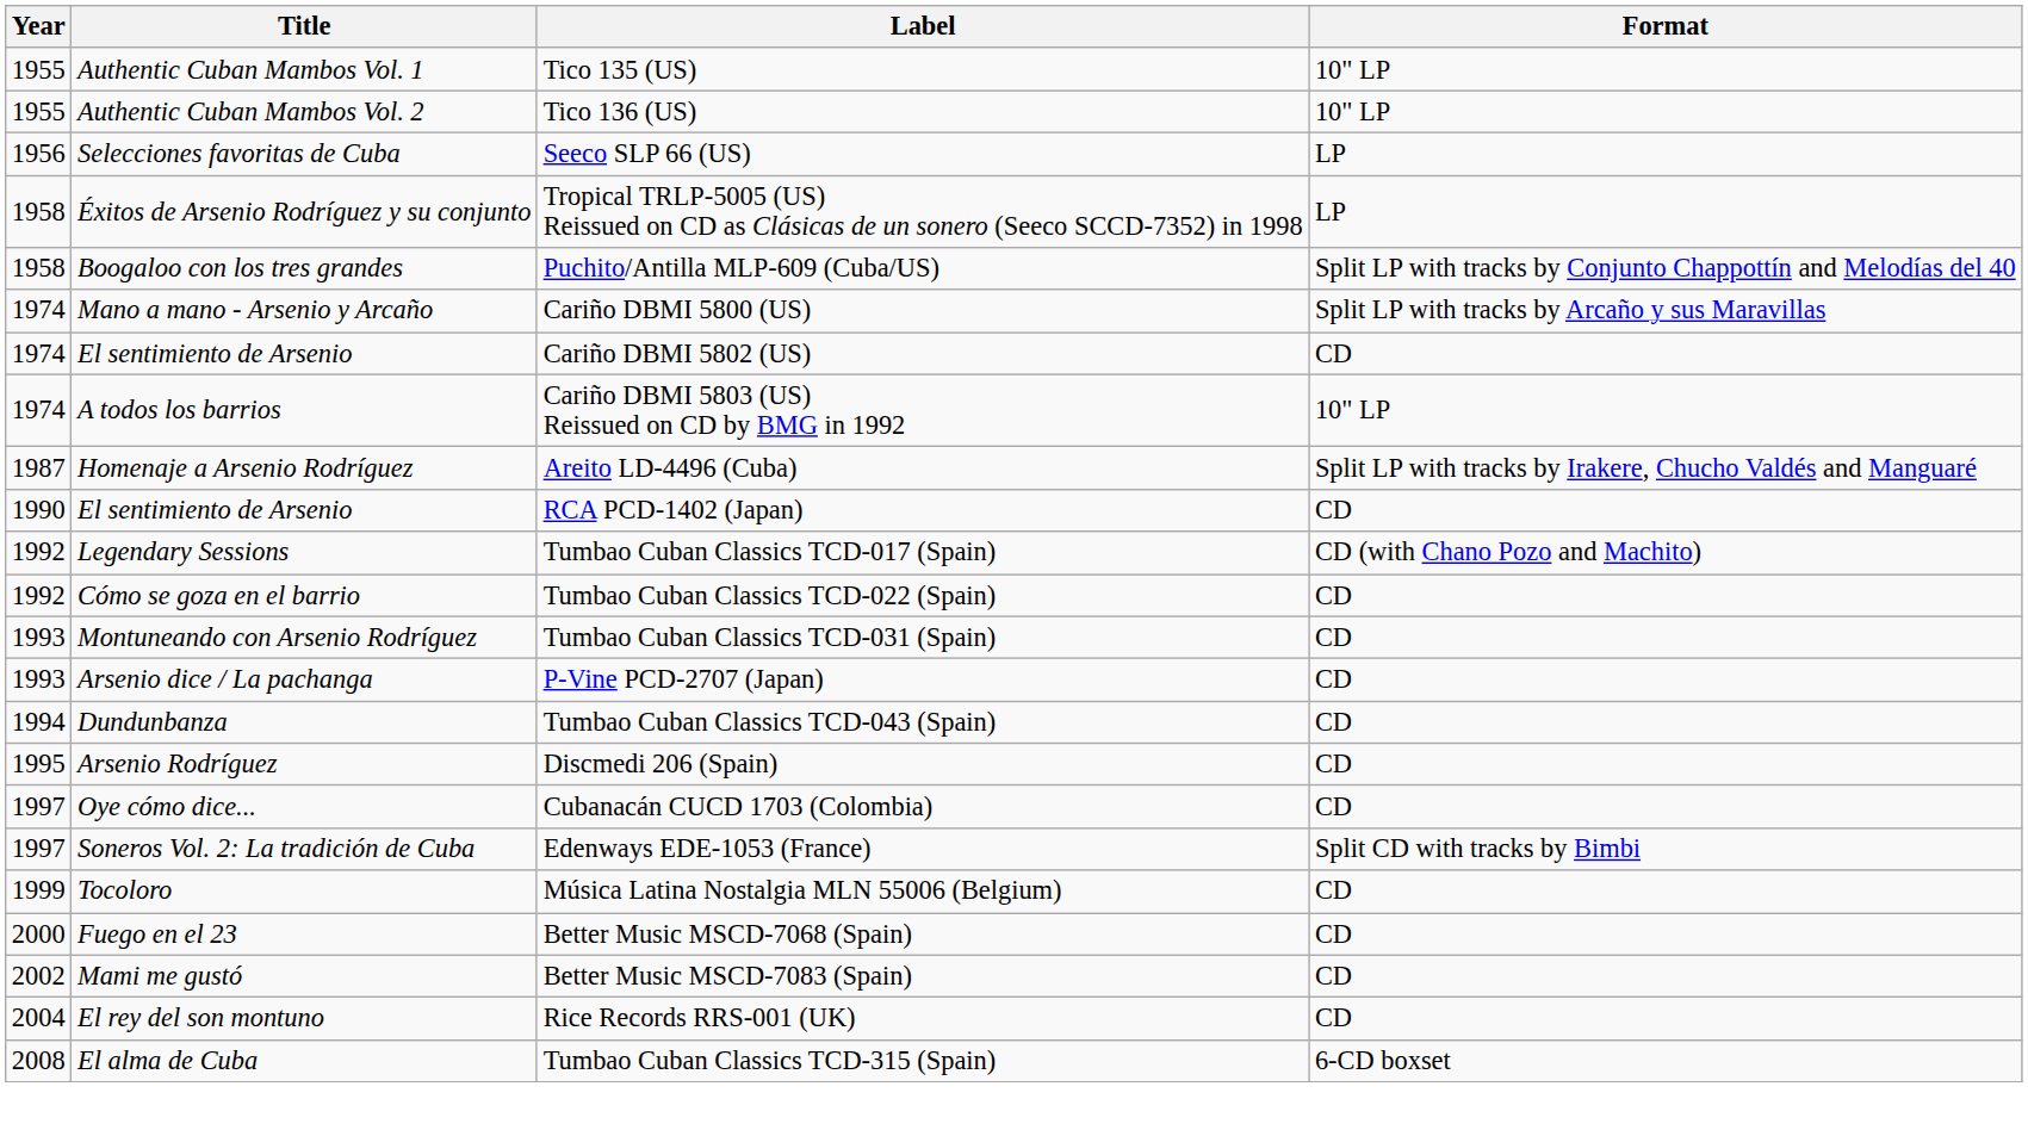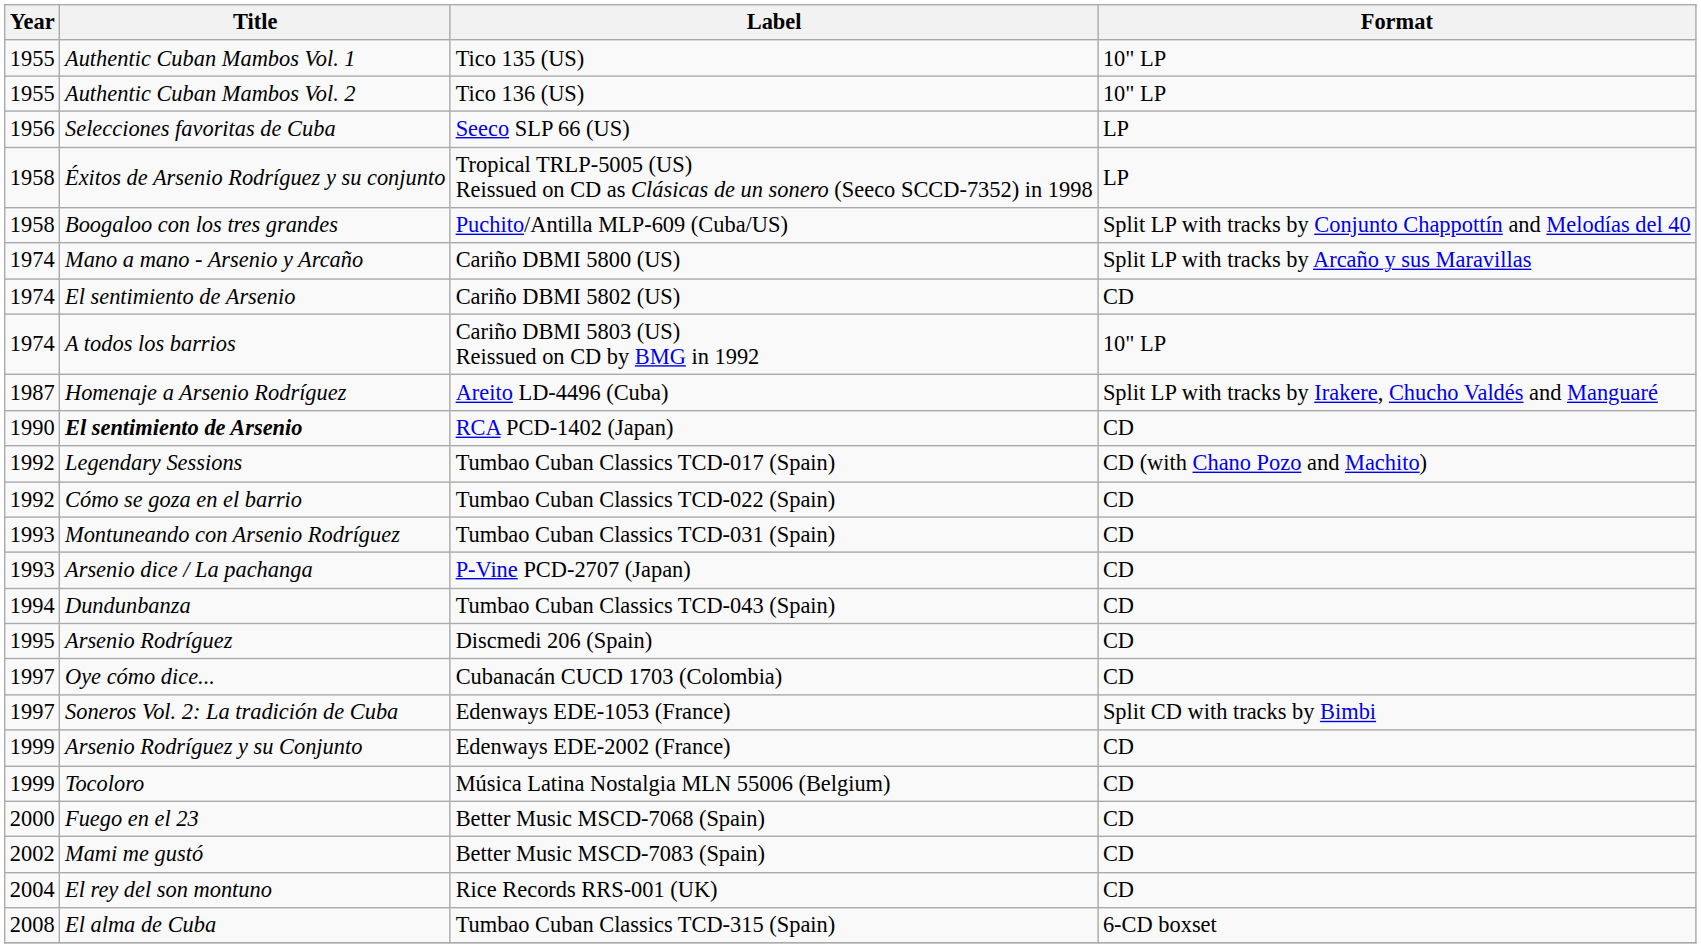RCA PCD-1402 (Japan) | Title: normal -> bold
+ row: 1999 | Arsenio Rodríguez y su Conjunto | Edenways EDE-2002 (France) | CD
